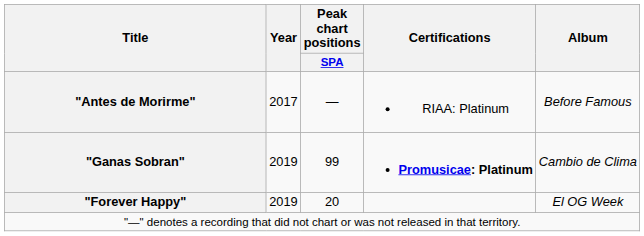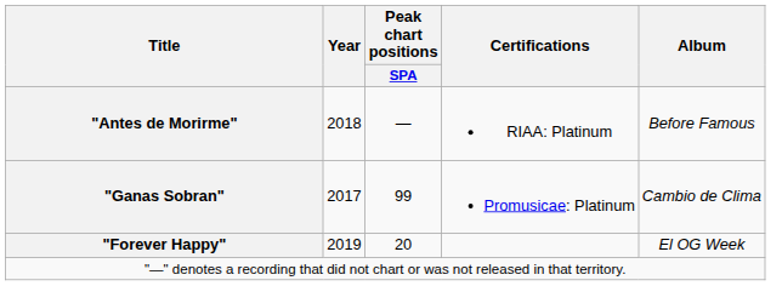"Antes de Morirme" | Year: 2017 -> 2018
"Ganas Sobran" | Year: 2019 -> 2017
"Ganas Sobran" | Certifications: bold -> normal
